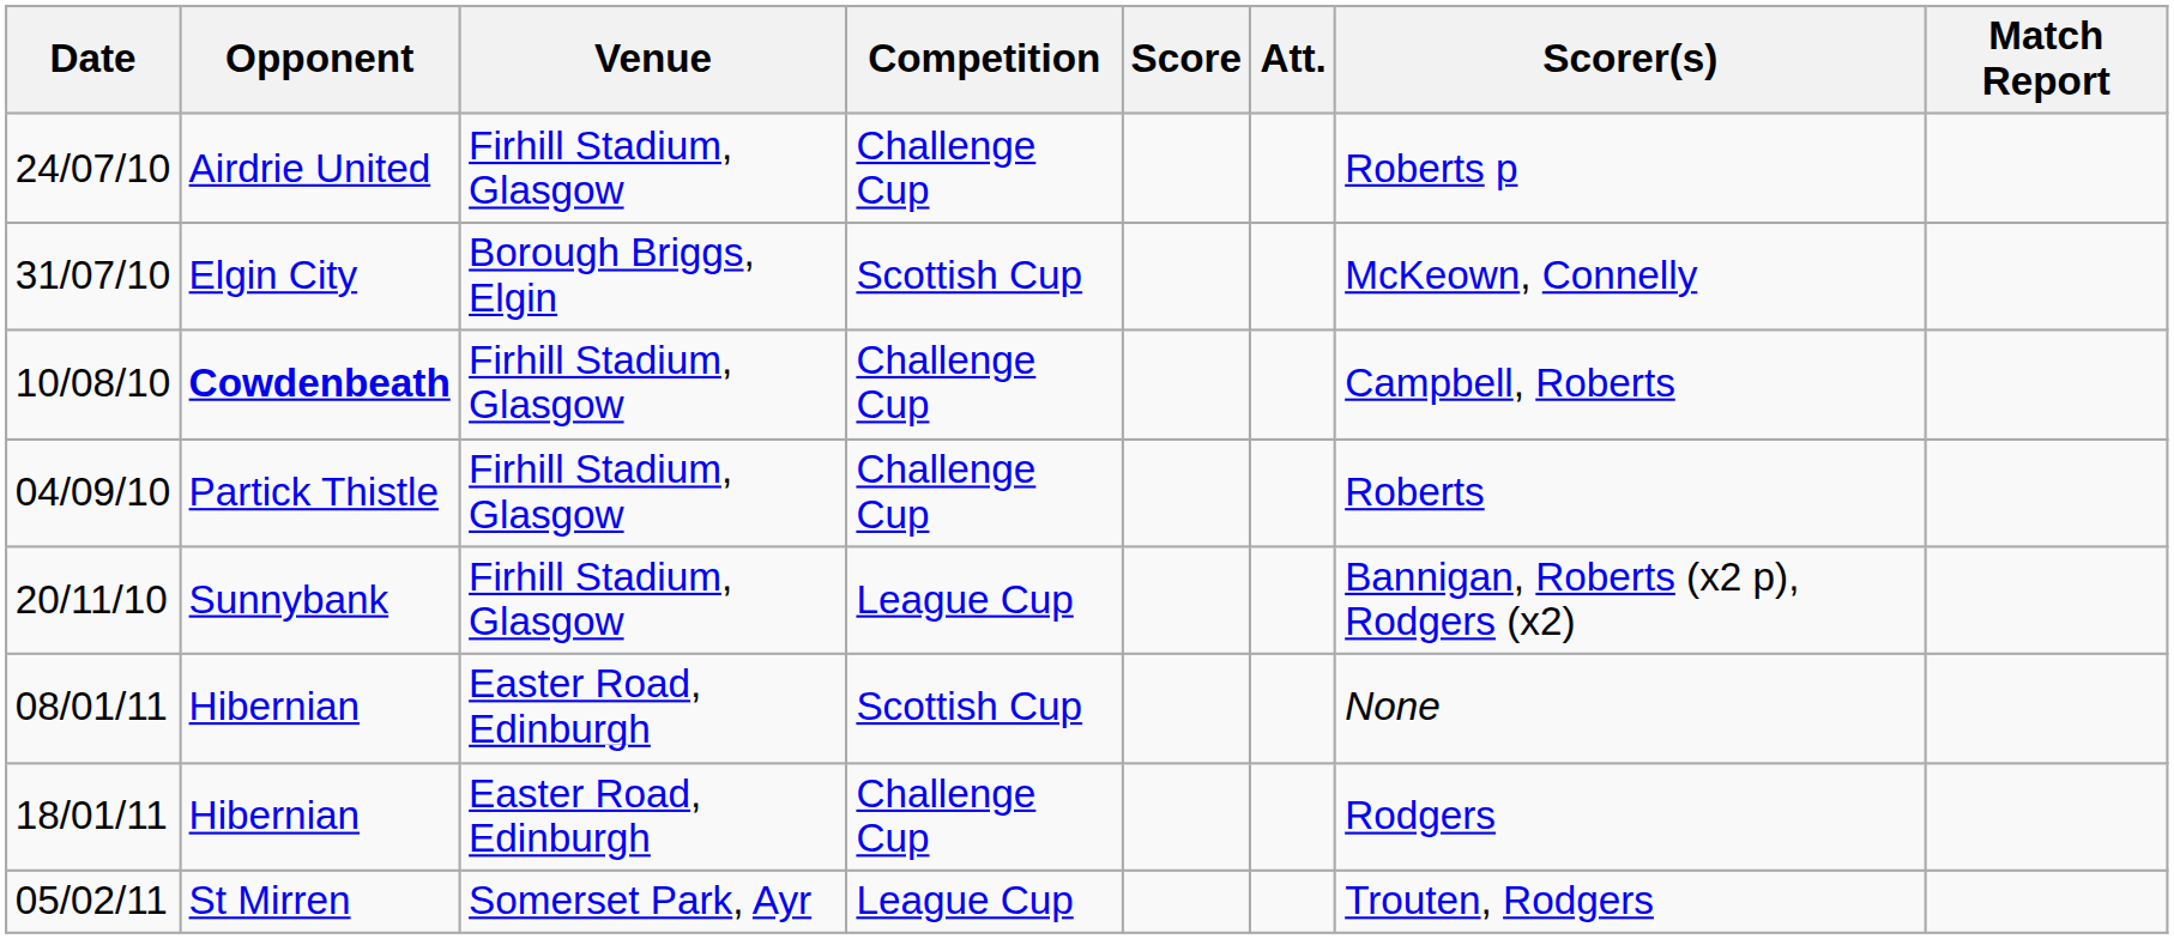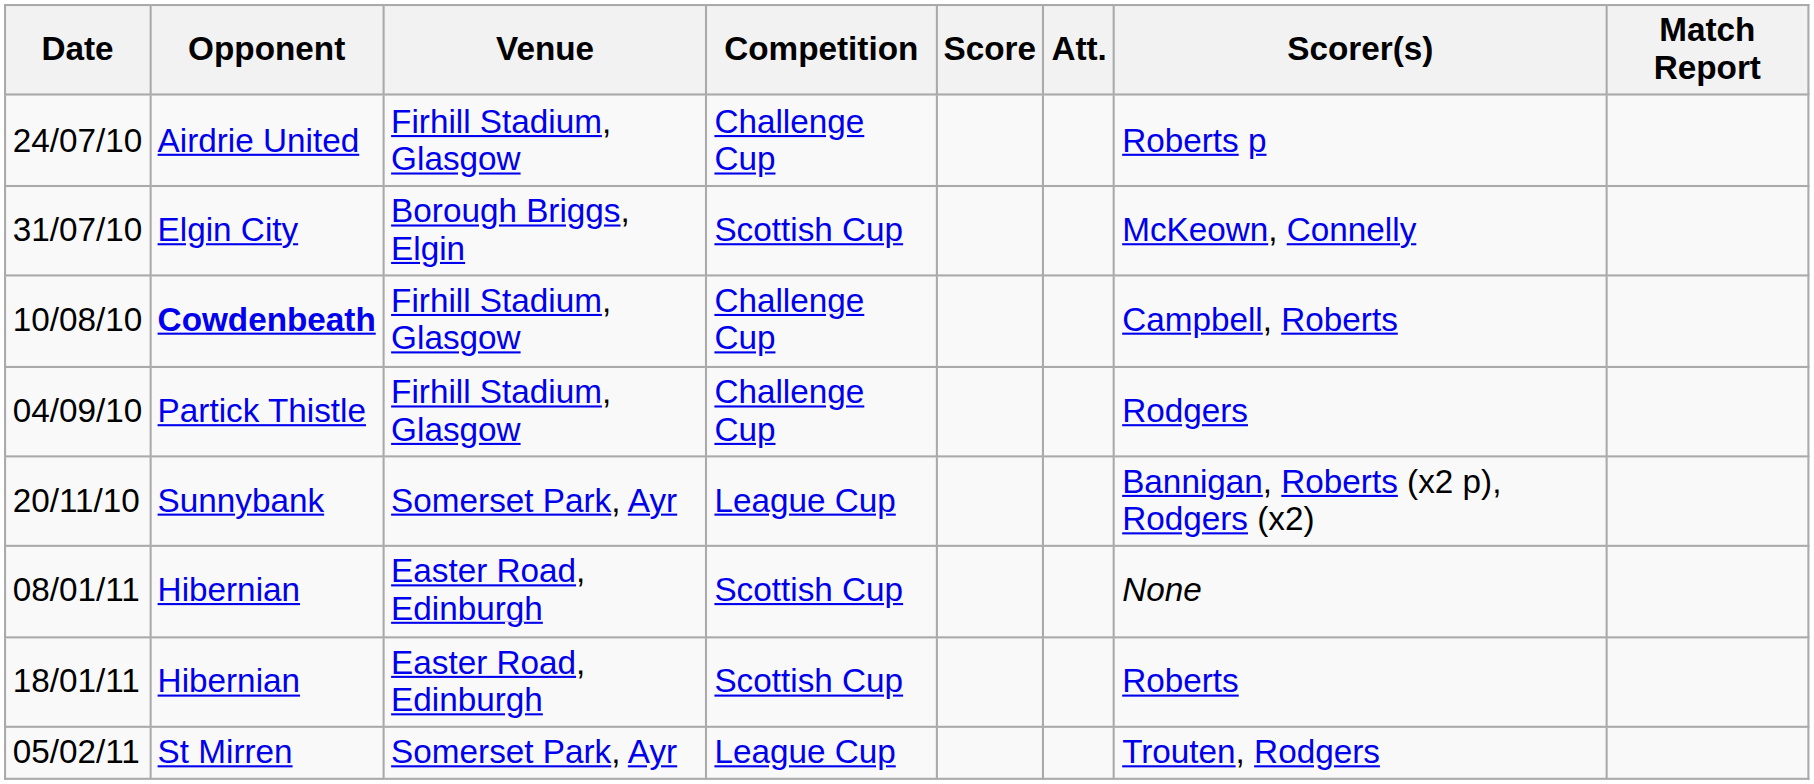04/09/10 | Scorer(s): Roberts -> Rodgers
20/11/10 | Venue: Firhill Stadium, Glasgow -> Somerset Park, Ayr
18/01/11 | Competition: Challenge Cup -> Scottish Cup
18/01/11 | Scorer(s): Rodgers -> Roberts
